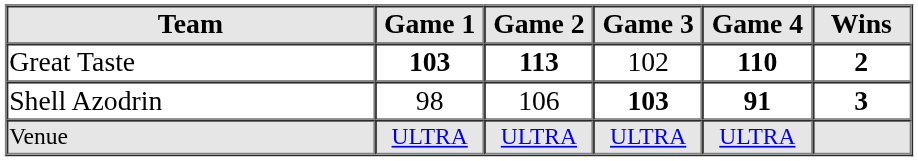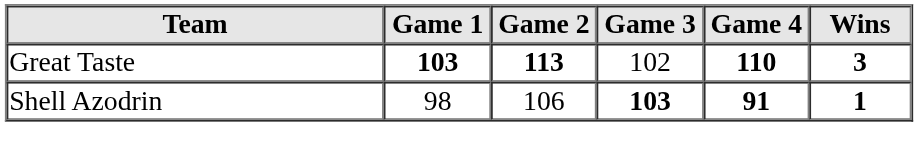Great Taste | Wins: 2 -> 3
Shell Azodrin | Wins: 3 -> 1
- row: Venue | ULTRA | ULTRA | ULTRA | ULTRA
